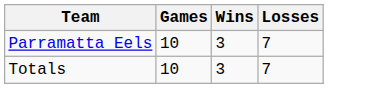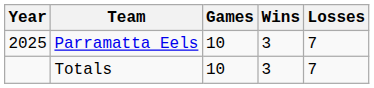+ column: Year | 2025
